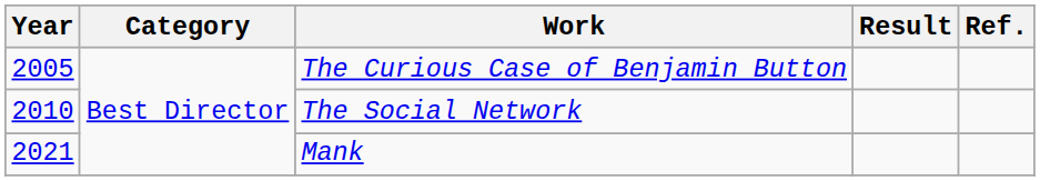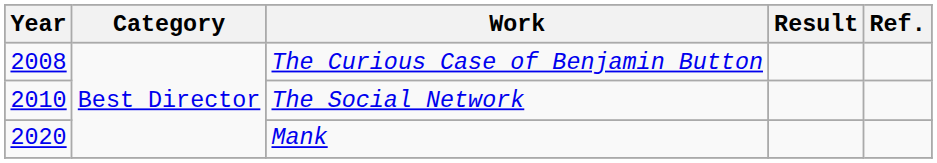The Curious Case of Benjamin Button | Year: 2005 -> 2008
Mank | Year: 2021 -> 2020
